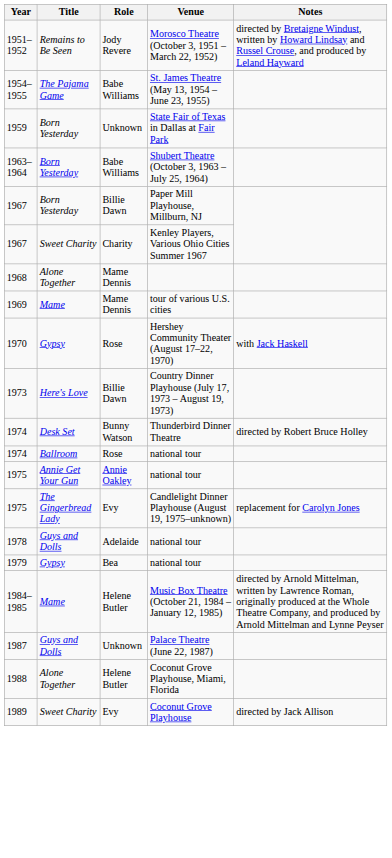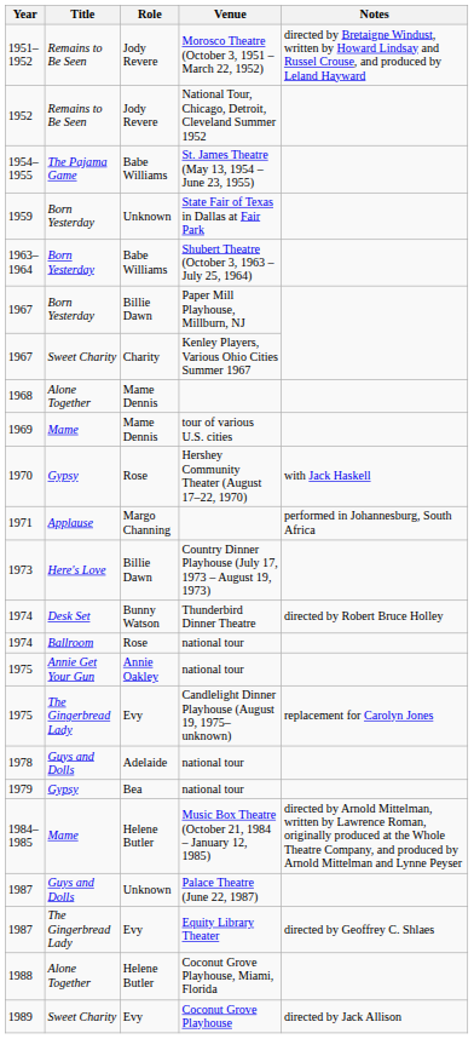+ row: 1952 | Remains to Be Seen | Jody Revere | National Tour, Chicago, Detroit, Cleveland Summer 1952
+ row: 1971 | Applause | Margo Channing | performed in Johannesburg, South Africa
+ row: 1987 | The Gingerbread Lady | Evy | Equity Library Theater | directed by Geoffrey C. Shlaes
